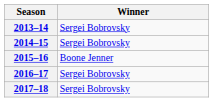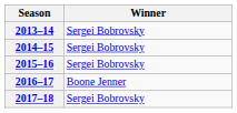2015–16 | Winner: Boone Jenner -> Sergei Bobrovsky
2016–17 | Winner: Sergei Bobrovsky -> Boone Jenner
